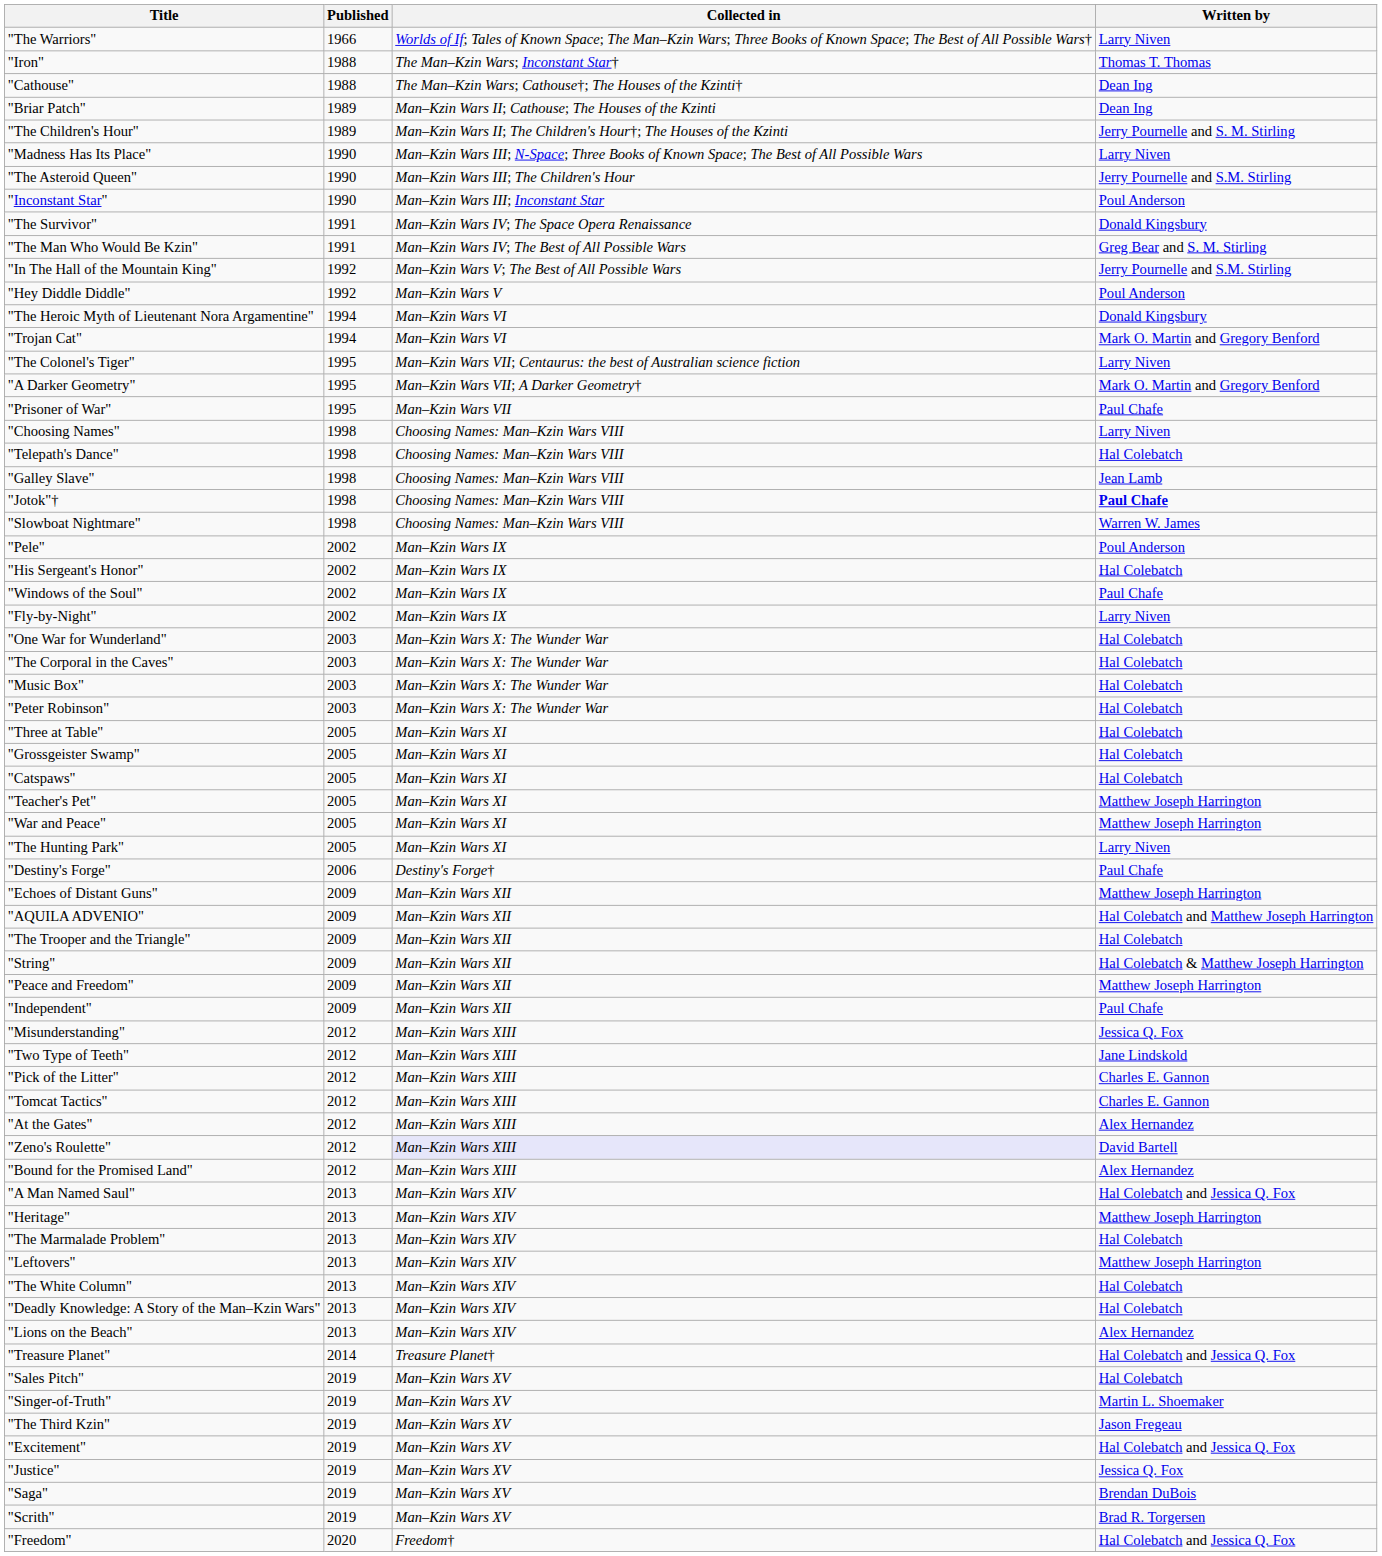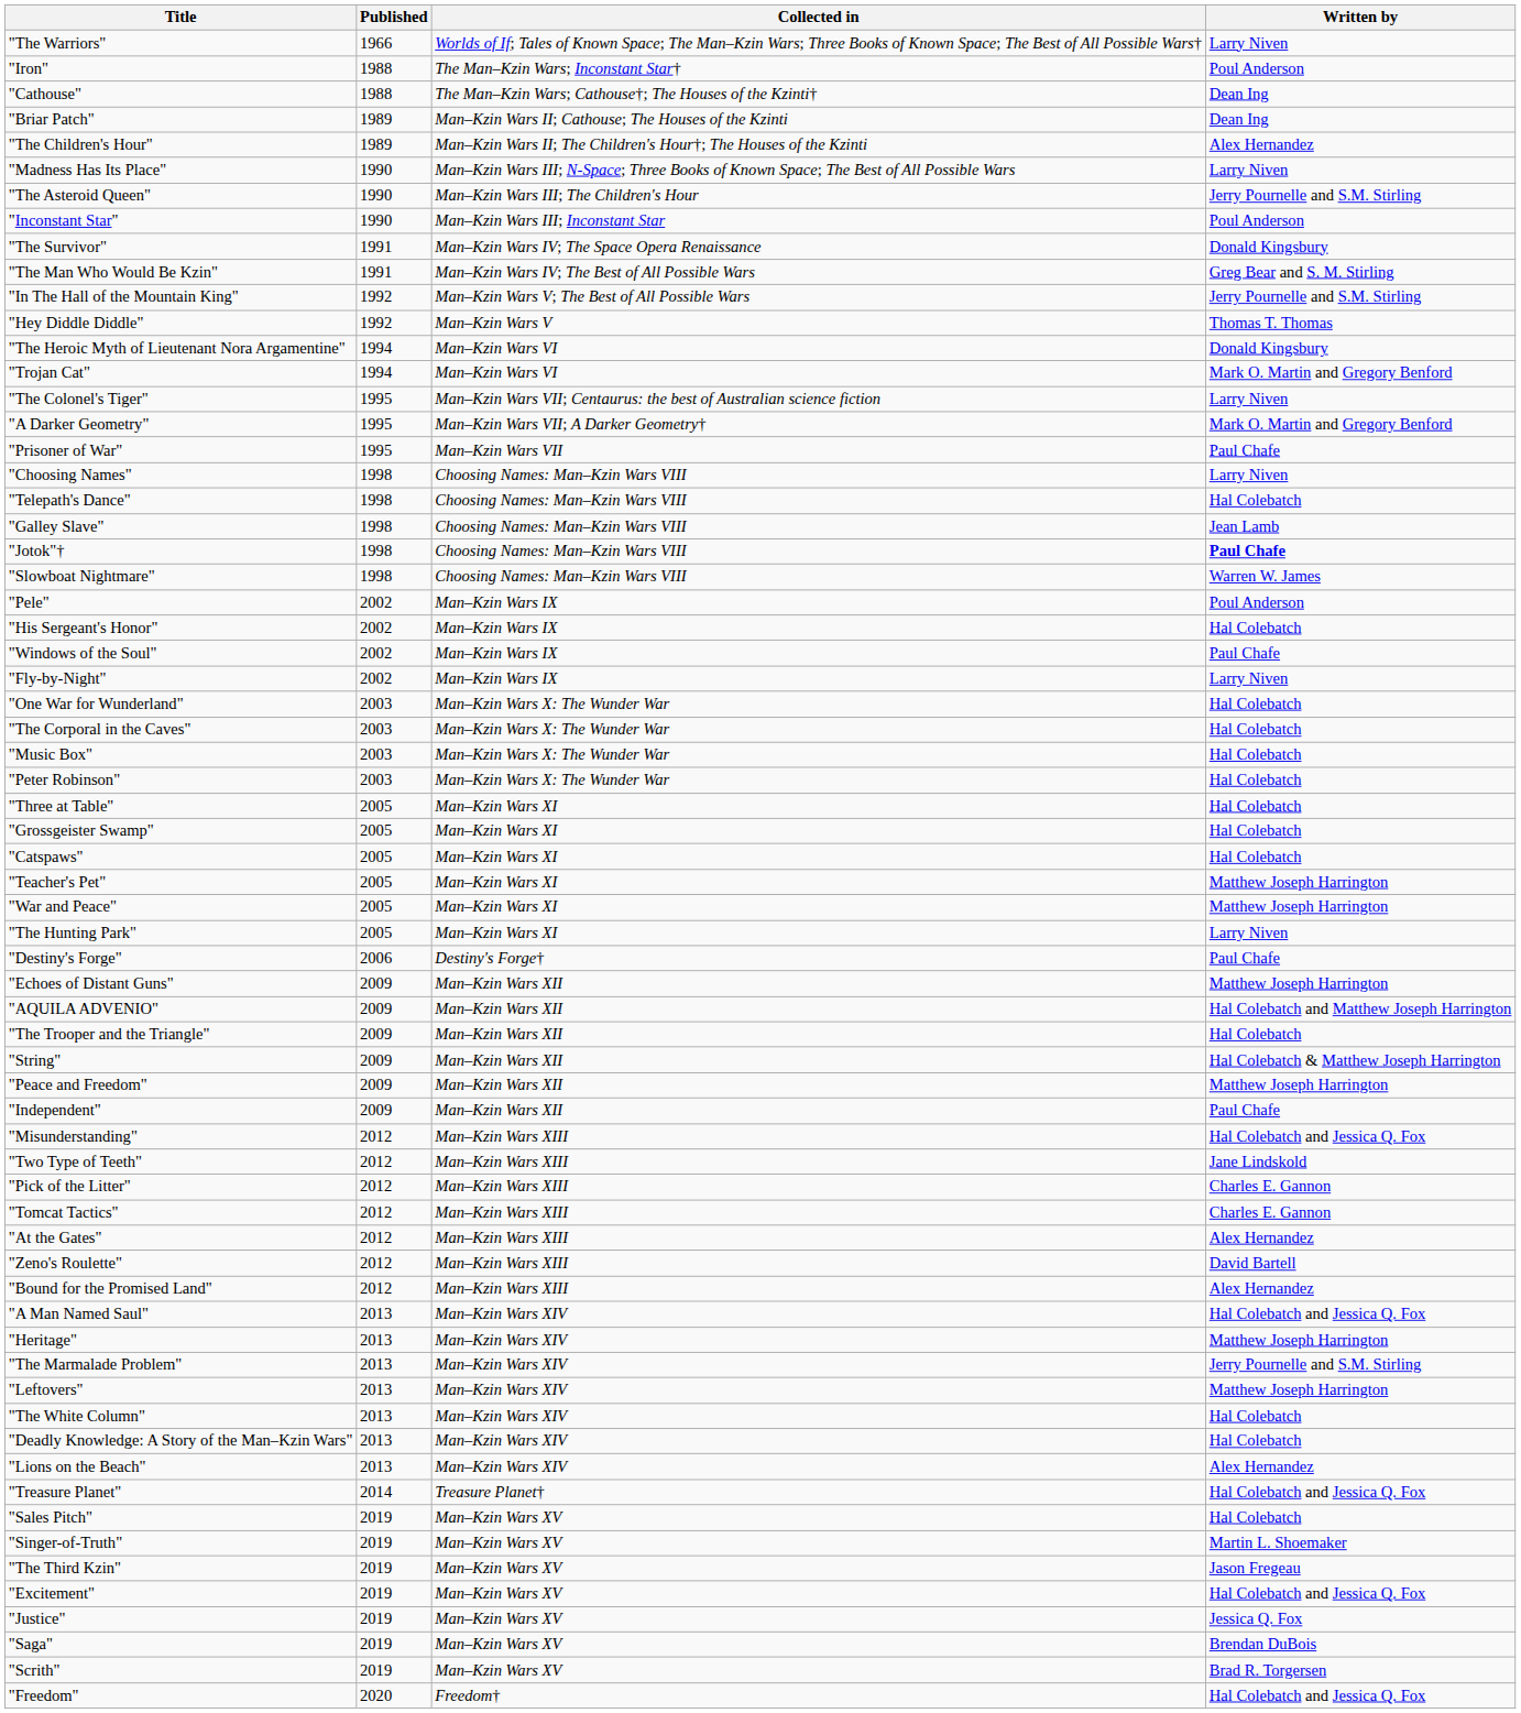"Iron" | Written by: Thomas T. Thomas -> Poul Anderson
"The Children's Hour" | Written by: Jerry Pournelle and S. M. Stirling -> Alex Hernandez
"Hey Diddle Diddle" | Written by: Poul Anderson -> Thomas T. Thomas
"Misunderstanding" | Written by: Jessica Q. Fox -> Hal Colebatch and Jessica Q. Fox
"Zeno's Roulette" | Collected in: lavender background -> no background
"The Marmalade Problem" | Written by: Hal Colebatch -> Jerry Pournelle and S.M. Stirling
